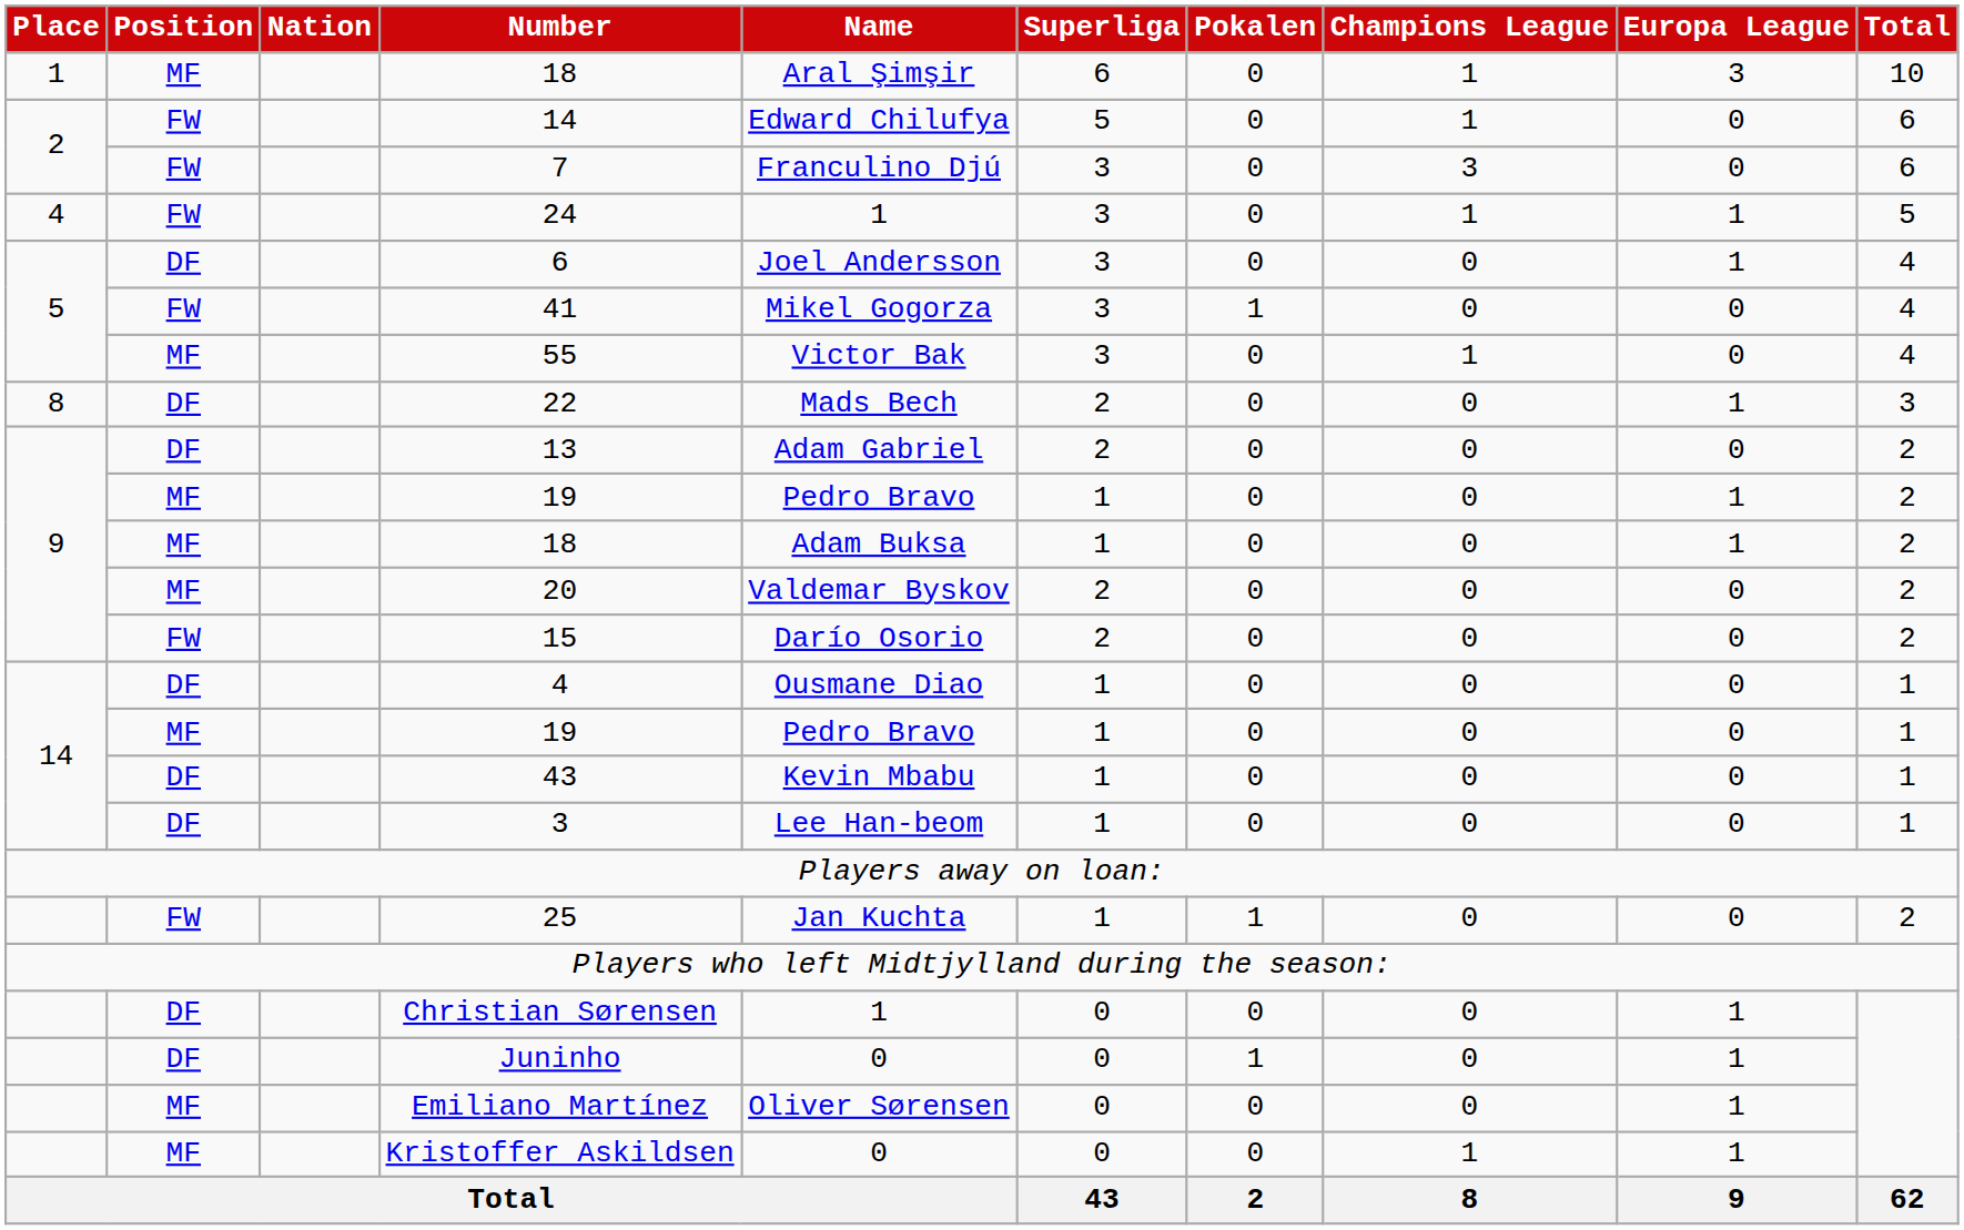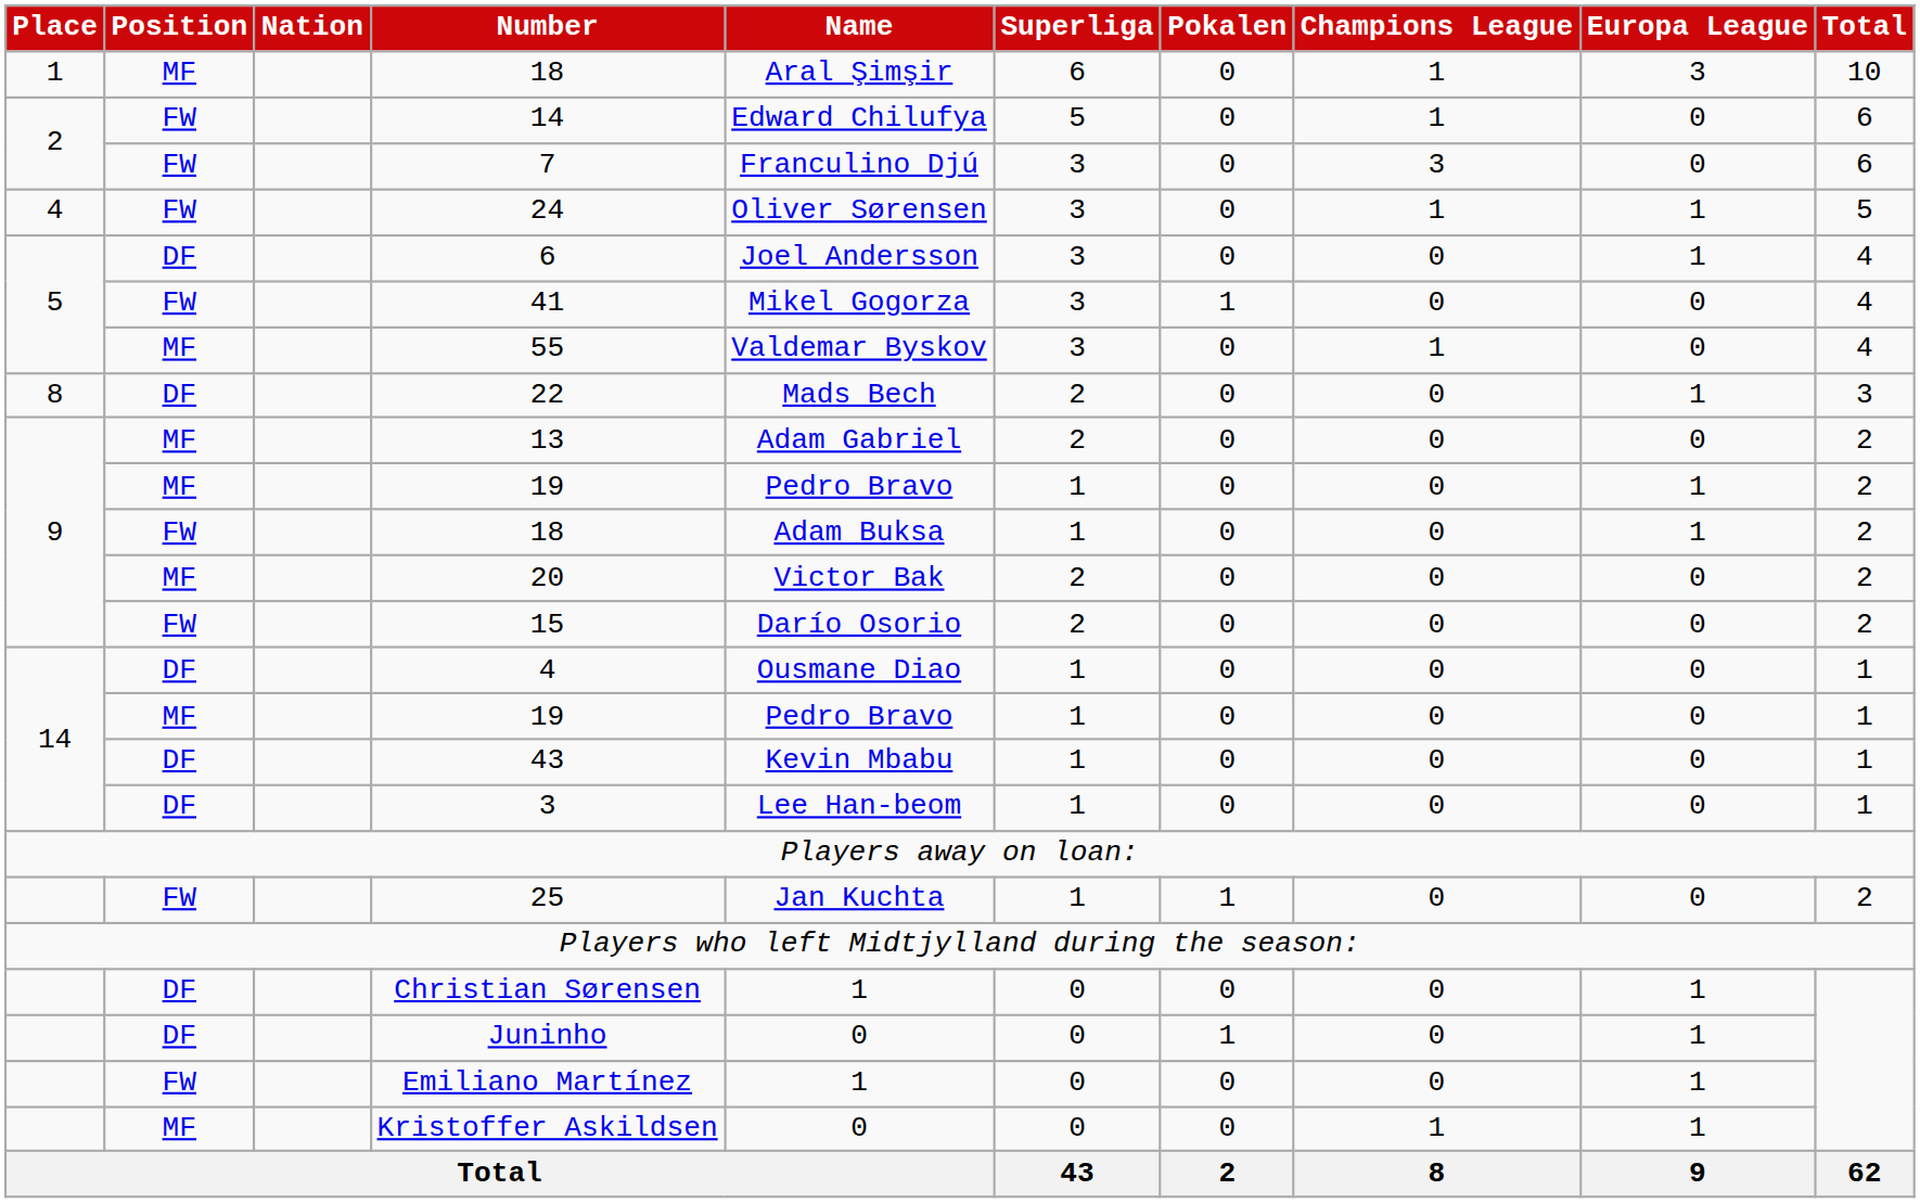24 | Name: 1 -> Oliver Sørensen
55 | Name: Victor Bak -> Valdemar Byskov
13 | Position: DF -> MF
9 / 18 | Position: MF -> FW
20 | Name: Valdemar Byskov -> Victor Bak
Emiliano Martínez | Position: MF -> FW
Emiliano Martínez | Name: Oliver Sørensen -> 1
